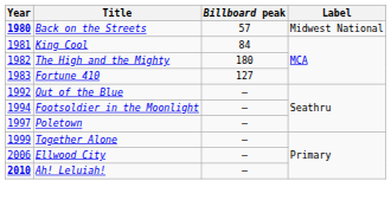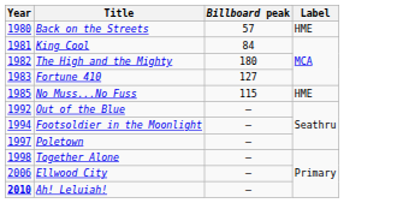Back on the Streets | Year: bold -> normal
Back on the Streets | Label: Midwest National -> HME
+ row: 1985 | No Muss...No Fuss | 115 | HME
Together Alone | Year: 1999 -> 1998
